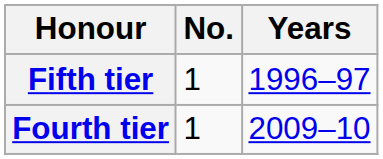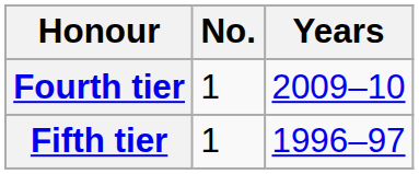rows swapped: Fourth tier <-> Fifth tier
